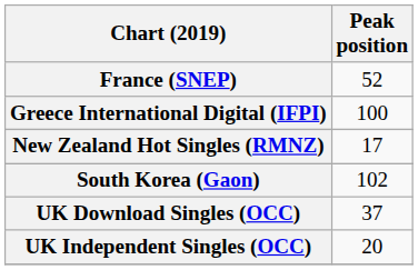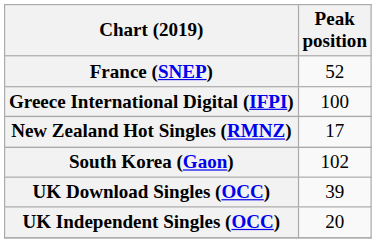UK Download Singles (OCC) | Peak position: 37 -> 39
